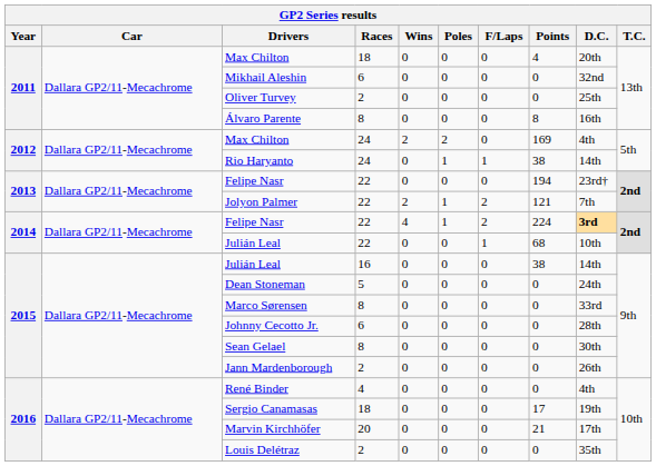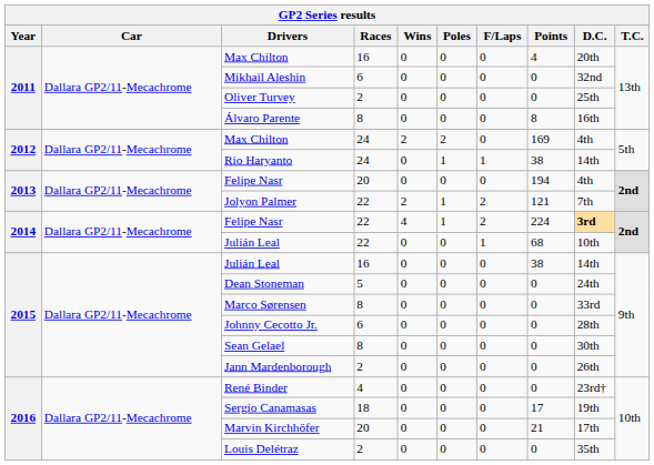2011 / Max Chilton | Races: 18 -> 16
2013 / Felipe Nasr | Races: 22 -> 20
2013 / Felipe Nasr | D.C.: 23rd† -> 4th
René Binder | D.C.: 4th -> 23rd†
